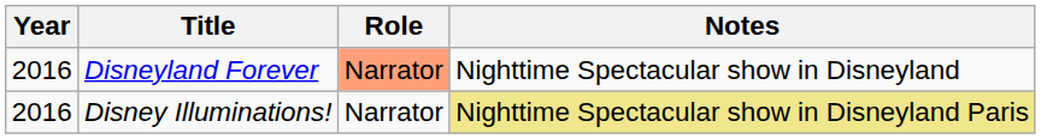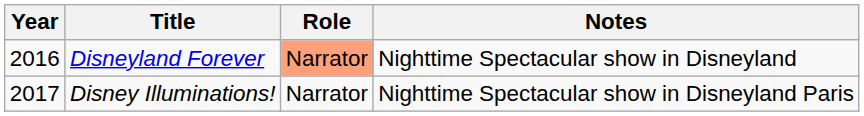Disney Illuminations! | Year: 2016 -> 2017
Disney Illuminations! | Notes: khaki background -> no background
